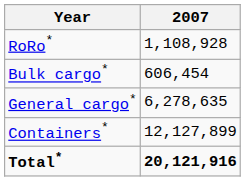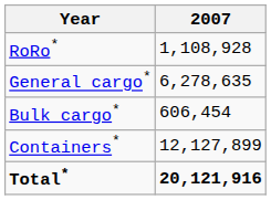rows swapped: Bulk cargo* <-> General cargo*
